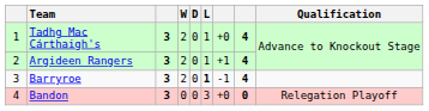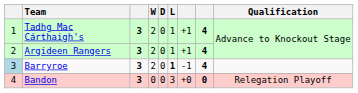Tadhg Mac Cárthaigh's | column 7: +0 -> +1
Barryroe | column 1: no background -> lightblue background
